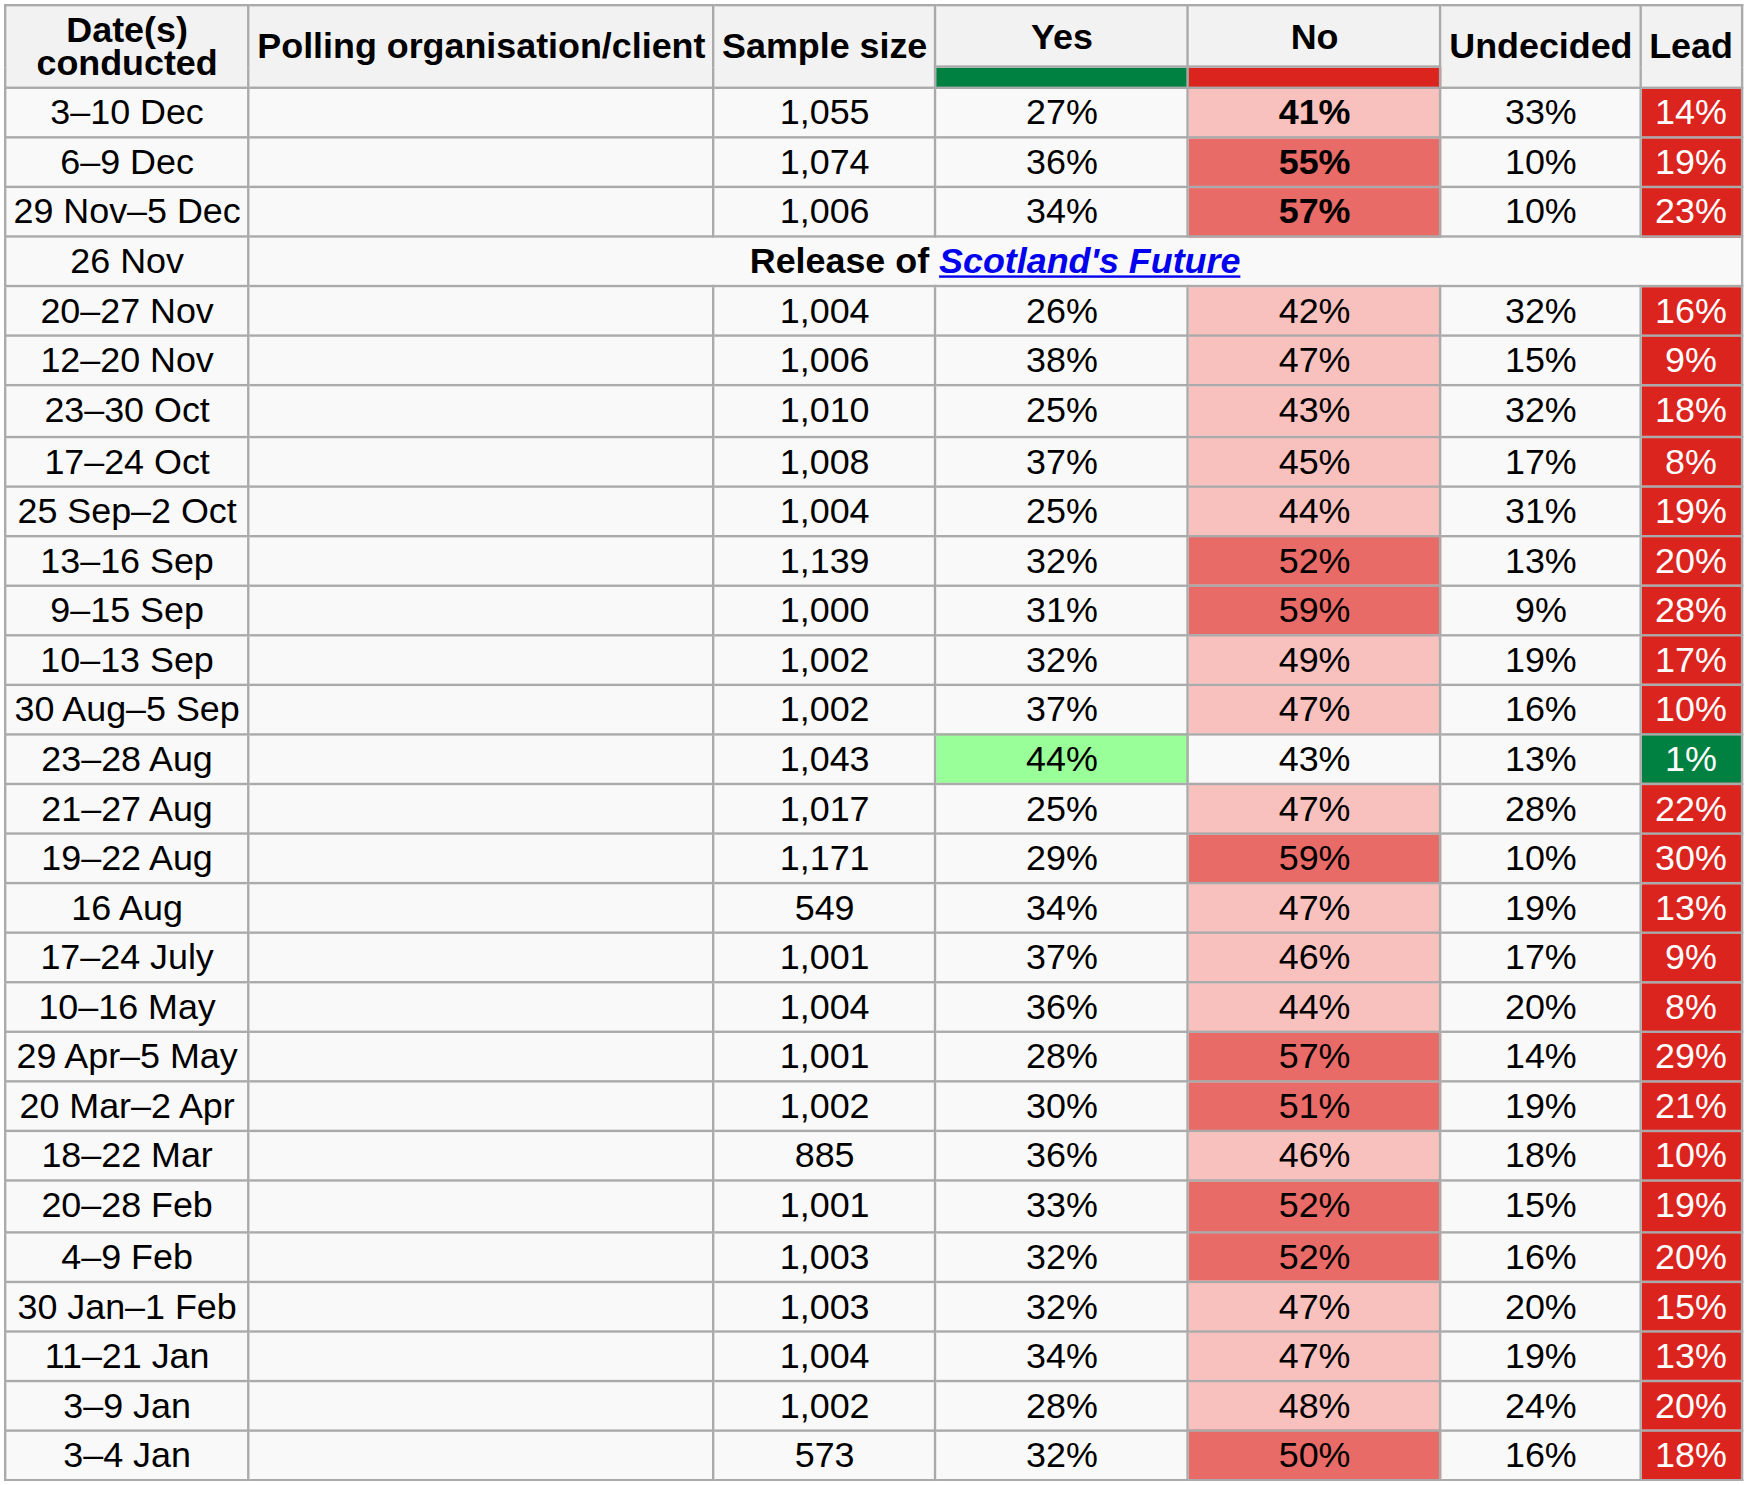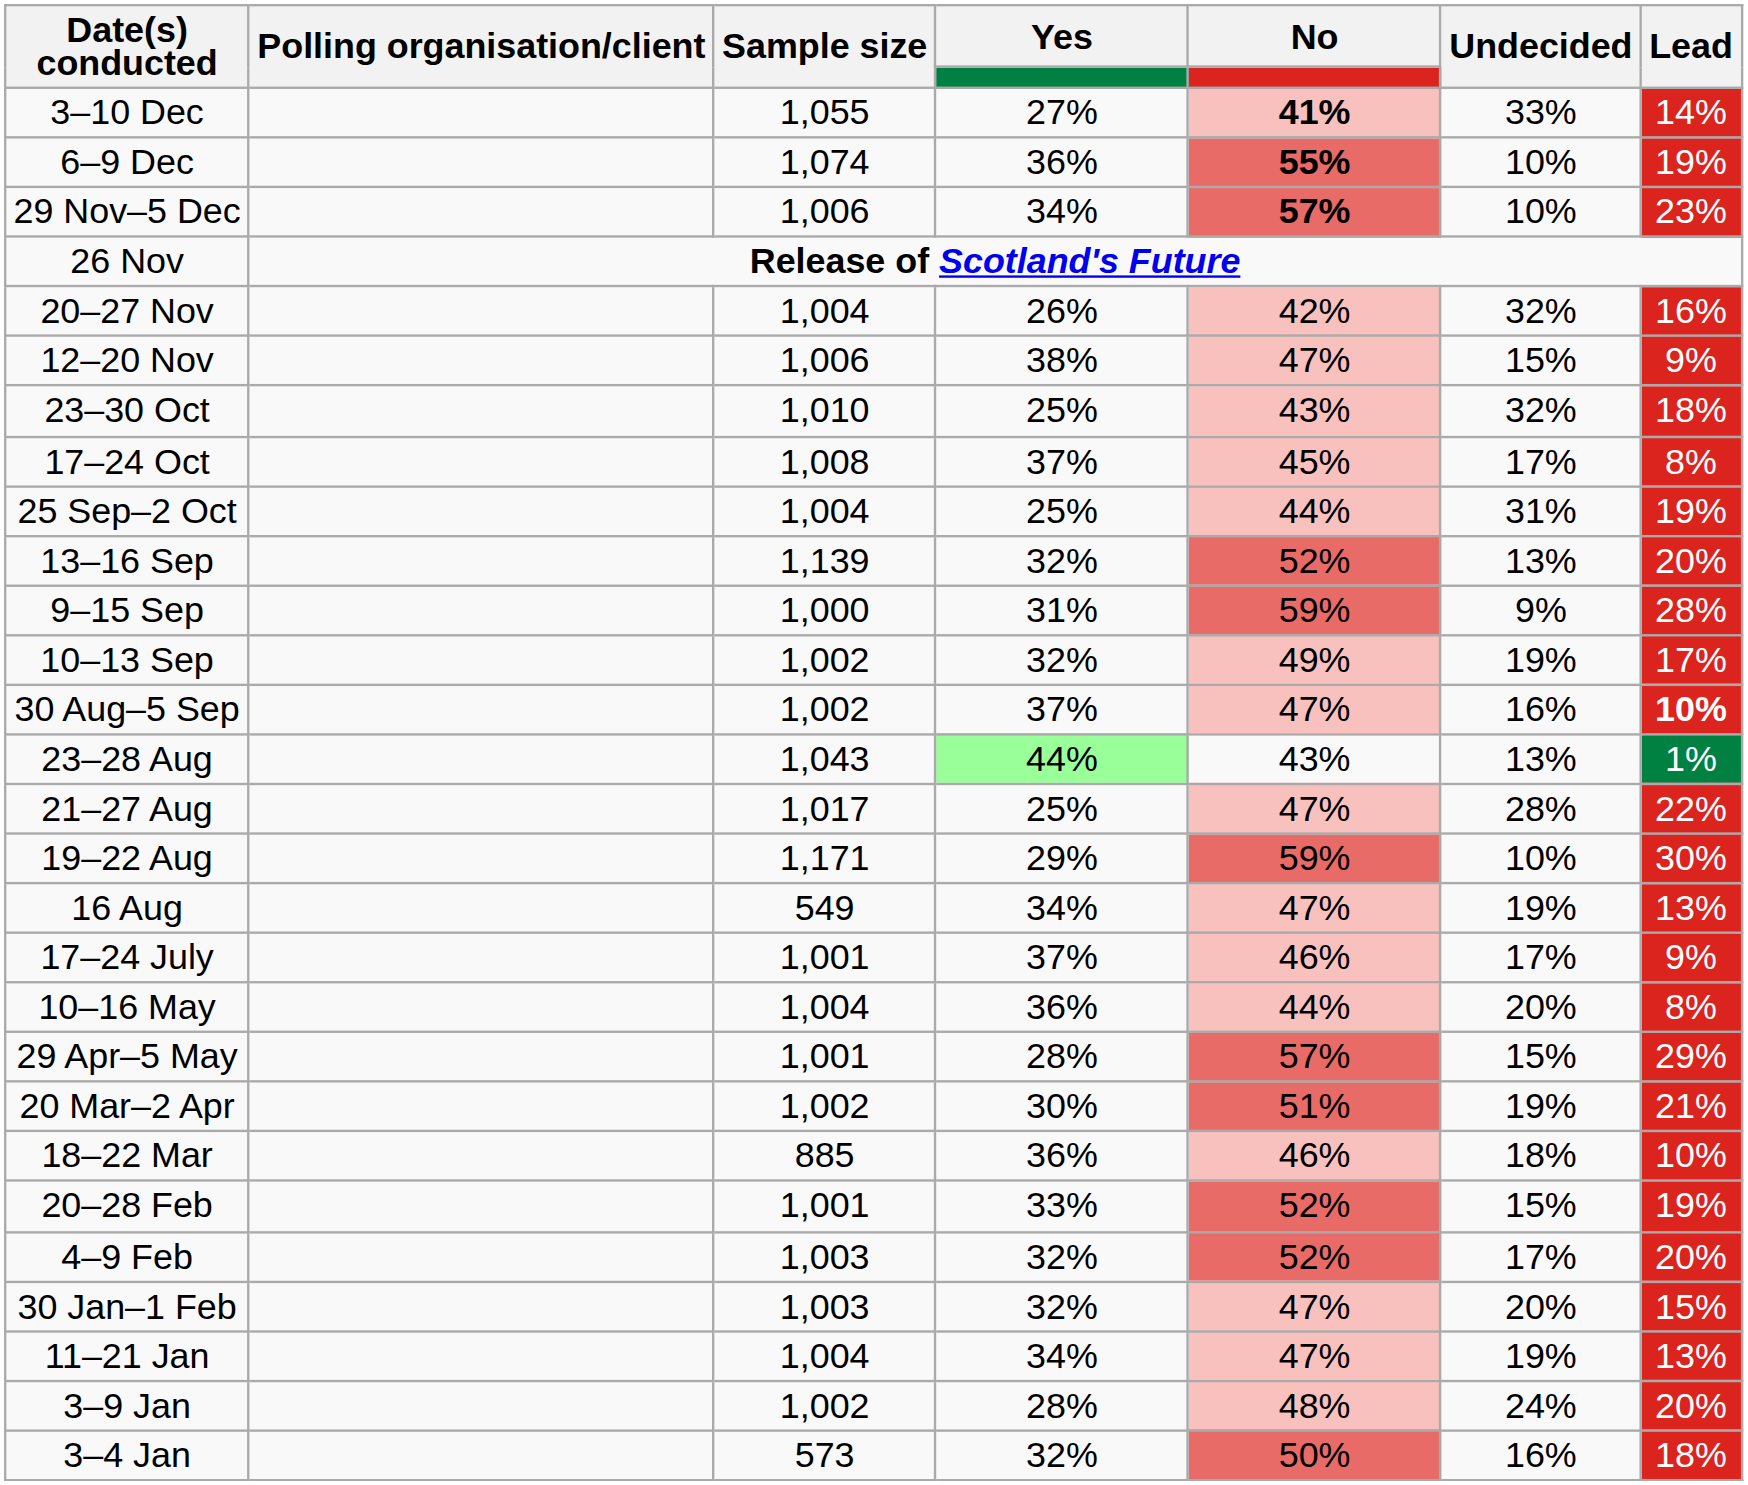30 Aug–5 Sep | Lead: normal -> bold
29 Apr–5 May | Undecided: 14% -> 15%
4–9 Feb | Undecided: 16% -> 17%
